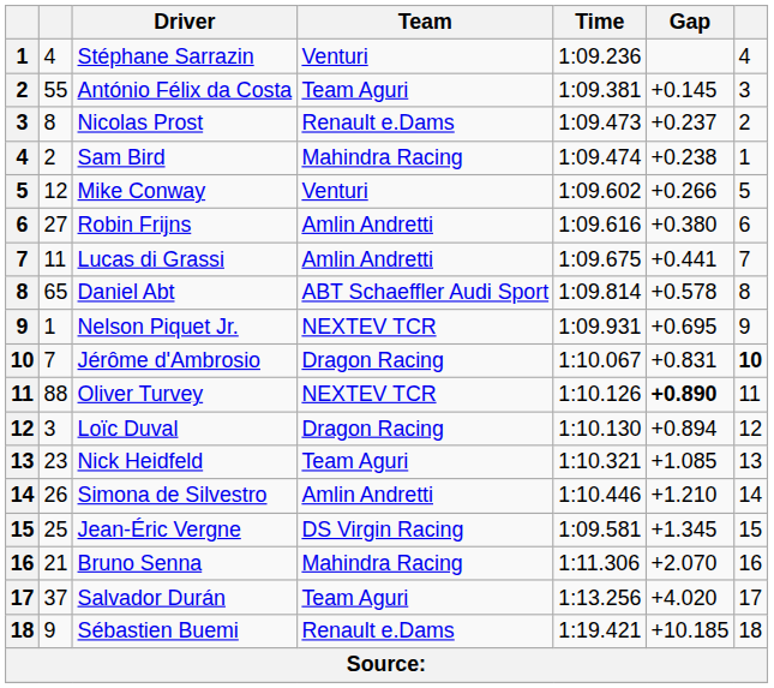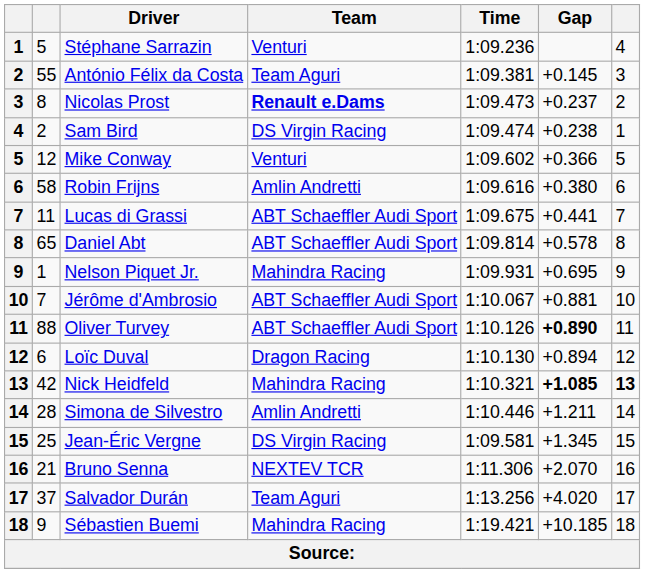Stéphane Sarrazin | column 2: 4 -> 5
Nicolas Prost | Team: normal -> bold
Sam Bird | Team: Mahindra Racing -> DS Virgin Racing
Mike Conway | Gap: +0.266 -> +0.366
Robin Frijns | column 2: 27 -> 58
Lucas di Grassi | Team: Amlin Andretti -> ABT Schaeffler Audi Sport
Nelson Piquet Jr. | Team: NEXTEV TCR -> Mahindra Racing
Jérôme d'Ambrosio | Team: Dragon Racing -> ABT Schaeffler Audi Sport
Jérôme d'Ambrosio | Gap: +0.831 -> +0.881
Jérôme d'Ambrosio | column 7: bold -> normal
Oliver Turvey | Team: NEXTEV TCR -> ABT Schaeffler Audi Sport
Loïc Duval | column 2: 3 -> 6
Nick Heidfeld | column 2: 23 -> 42
Nick Heidfeld | Team: Team Aguri -> Mahindra Racing
Nick Heidfeld | Gap: normal -> bold
Nick Heidfeld | column 7: normal -> bold
Simona de Silvestro | column 2: 26 -> 28
Simona de Silvestro | Gap: +1.210 -> +1.211
Bruno Senna | Team: Mahindra Racing -> NEXTEV TCR
Sébastien Buemi | Team: Renault e.Dams -> Mahindra Racing
